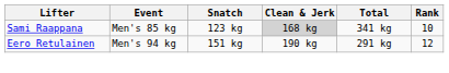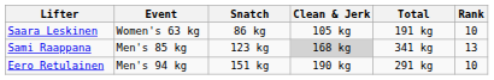+ row: Saara Leskinen | Women's 63 kg | 86 kg | 105 kg | 191 kg | 10
Sami Raappana | Rank: 10 -> 13
Eero Retulainen | Rank: 12 -> 10
